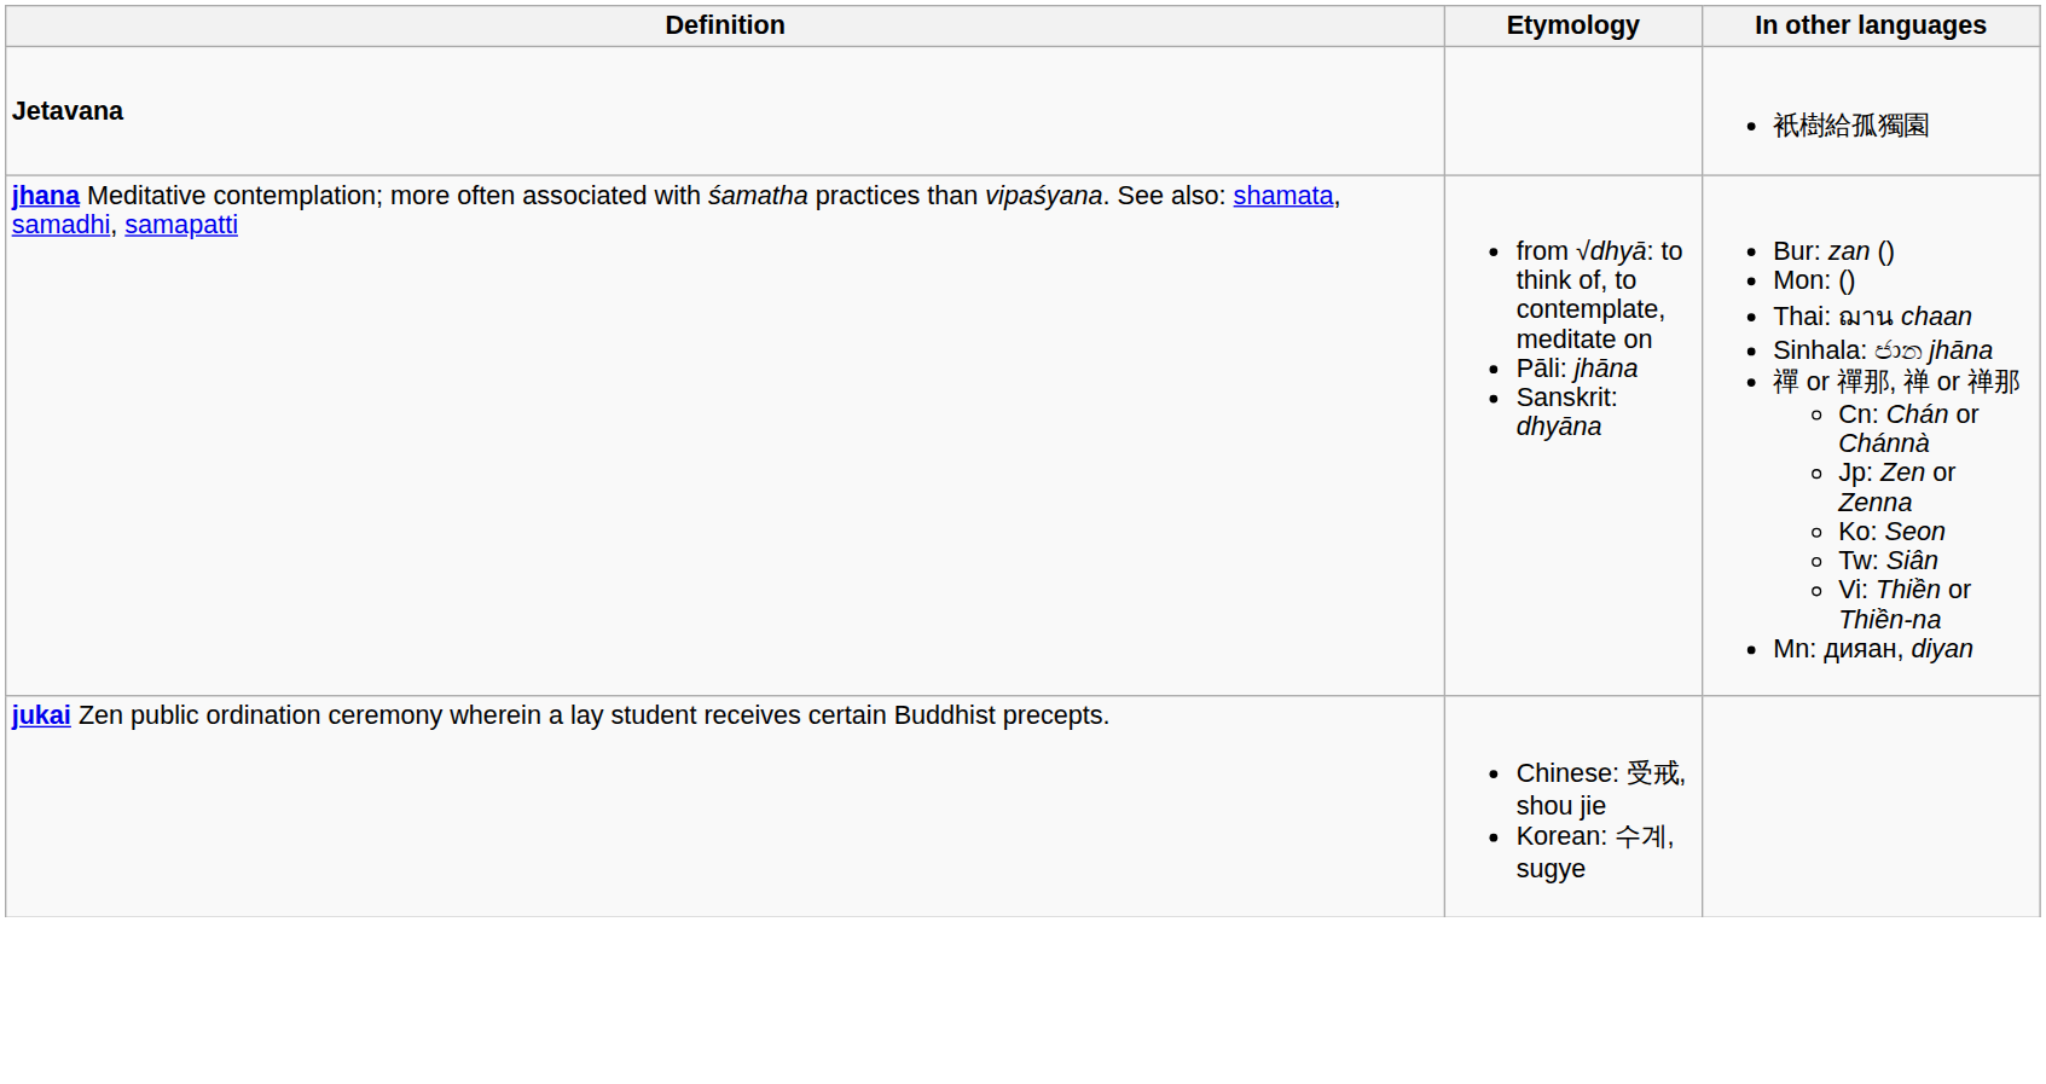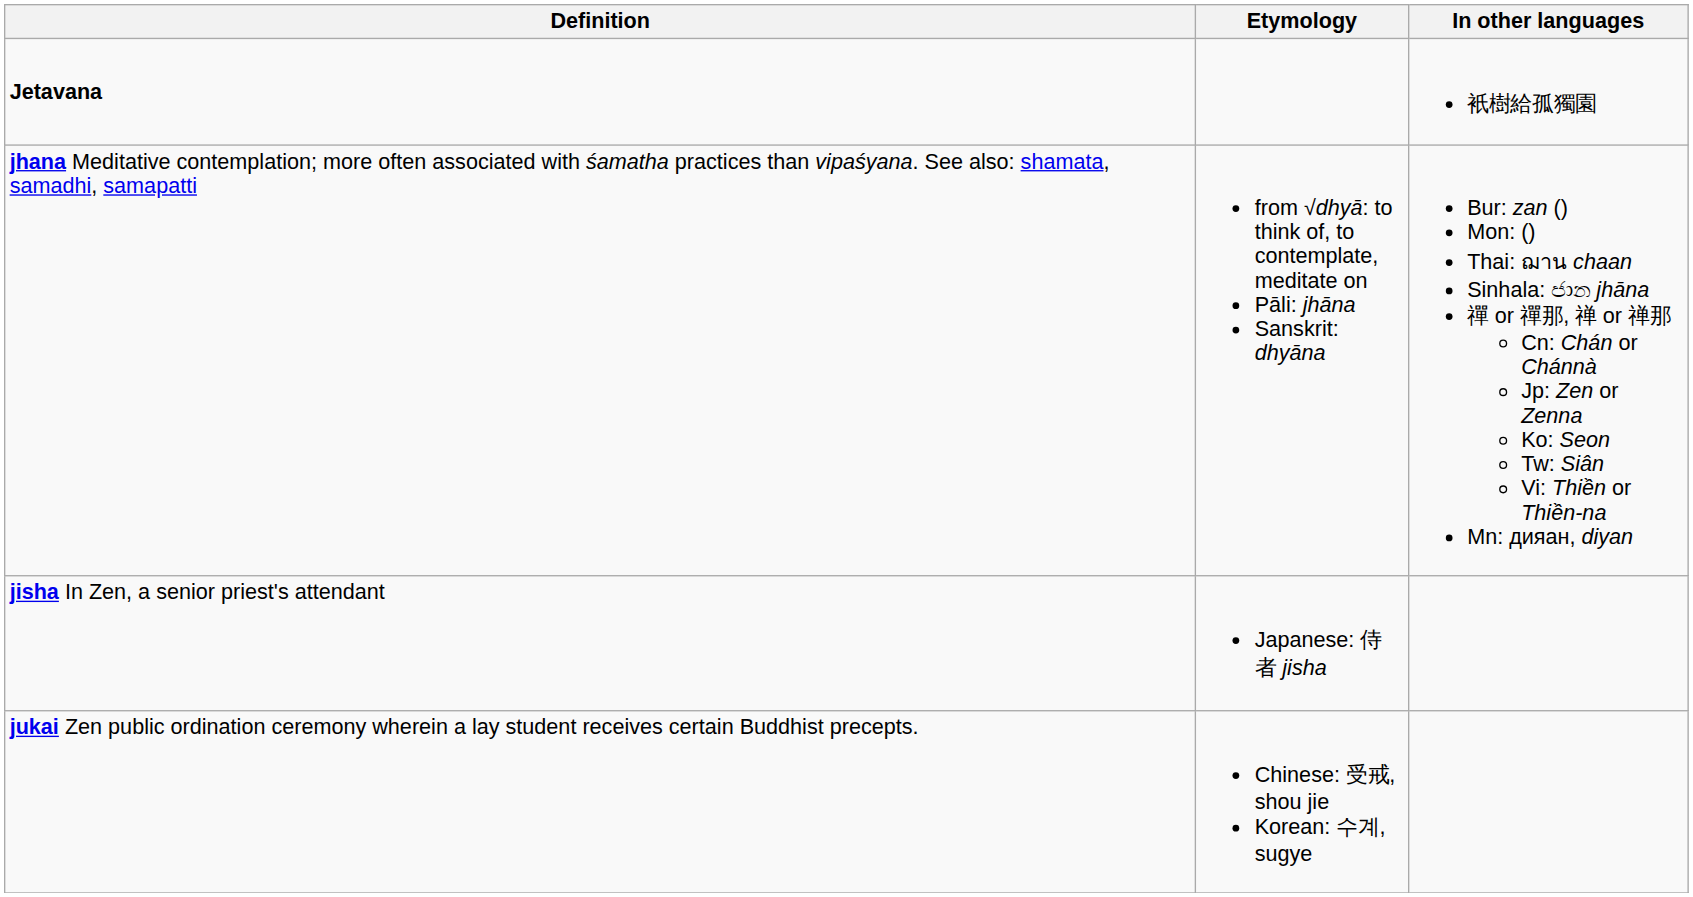+ row: jisha In Zen, a senior priest's attendant | Japanese: 侍者 jisha
